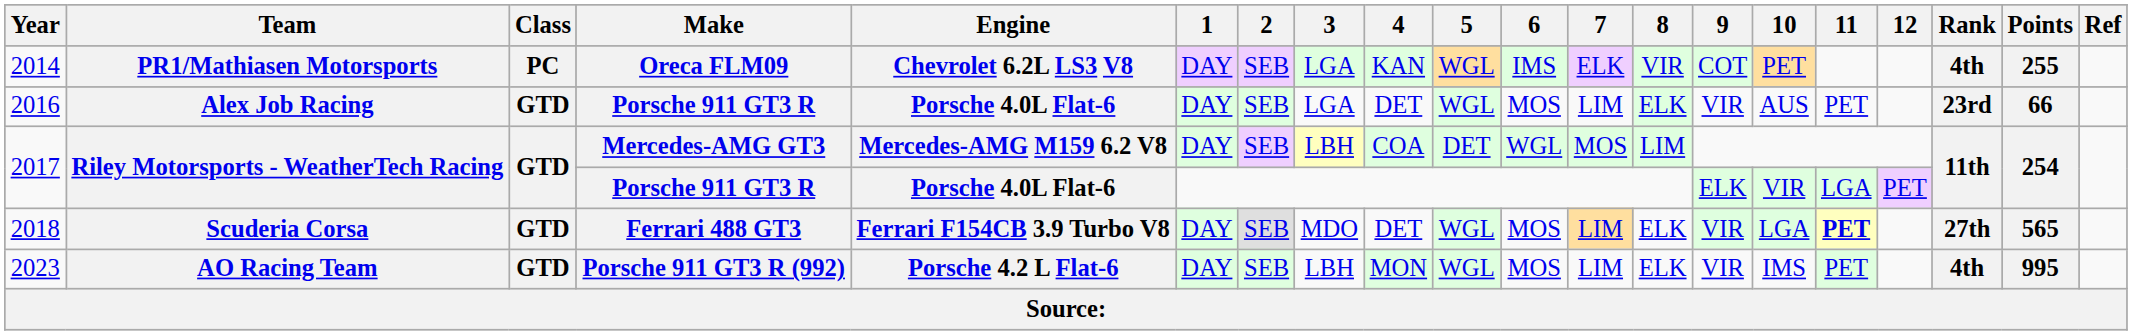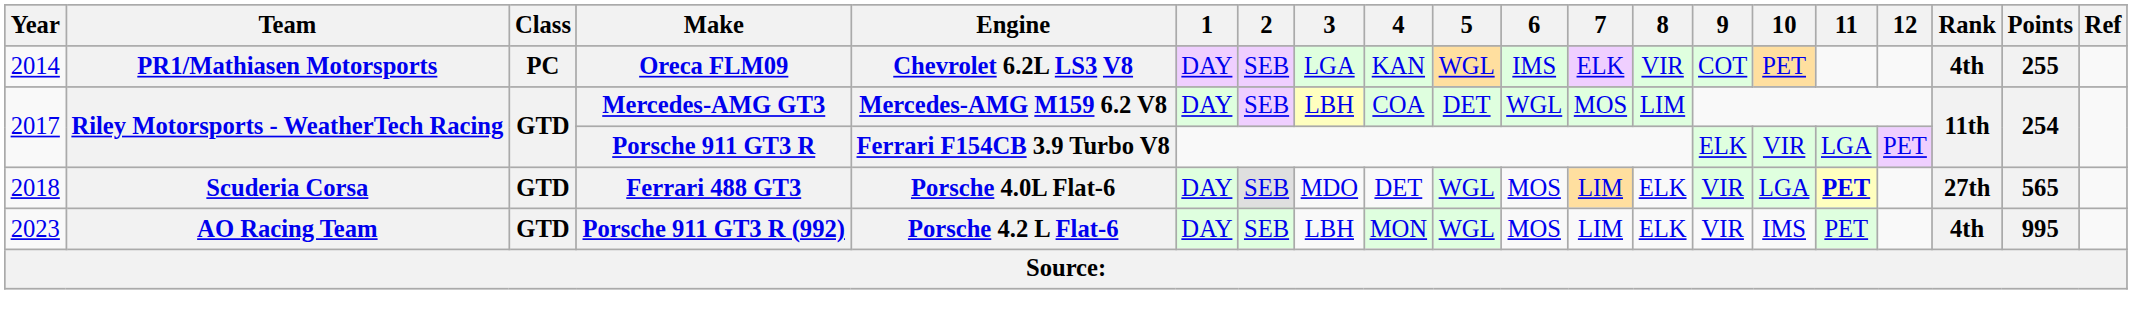- row: 2016 | Alex Job Racing | GTD | Porsche 911 GT3 R | Porsche 4.0L Flat-6 | DAY | SEB | LGA | DET | WGL | MOS | LIM | ELK | VIR | AUS | PET | 23rd | 66
2017 / Porsche 911 GT3 R | Engine: Porsche 4.0L Flat-6 -> Ferrari F154CB 3.9 Turbo V8
2018 | Engine: Ferrari F154CB 3.9 Turbo V8 -> Porsche 4.0L Flat-6
